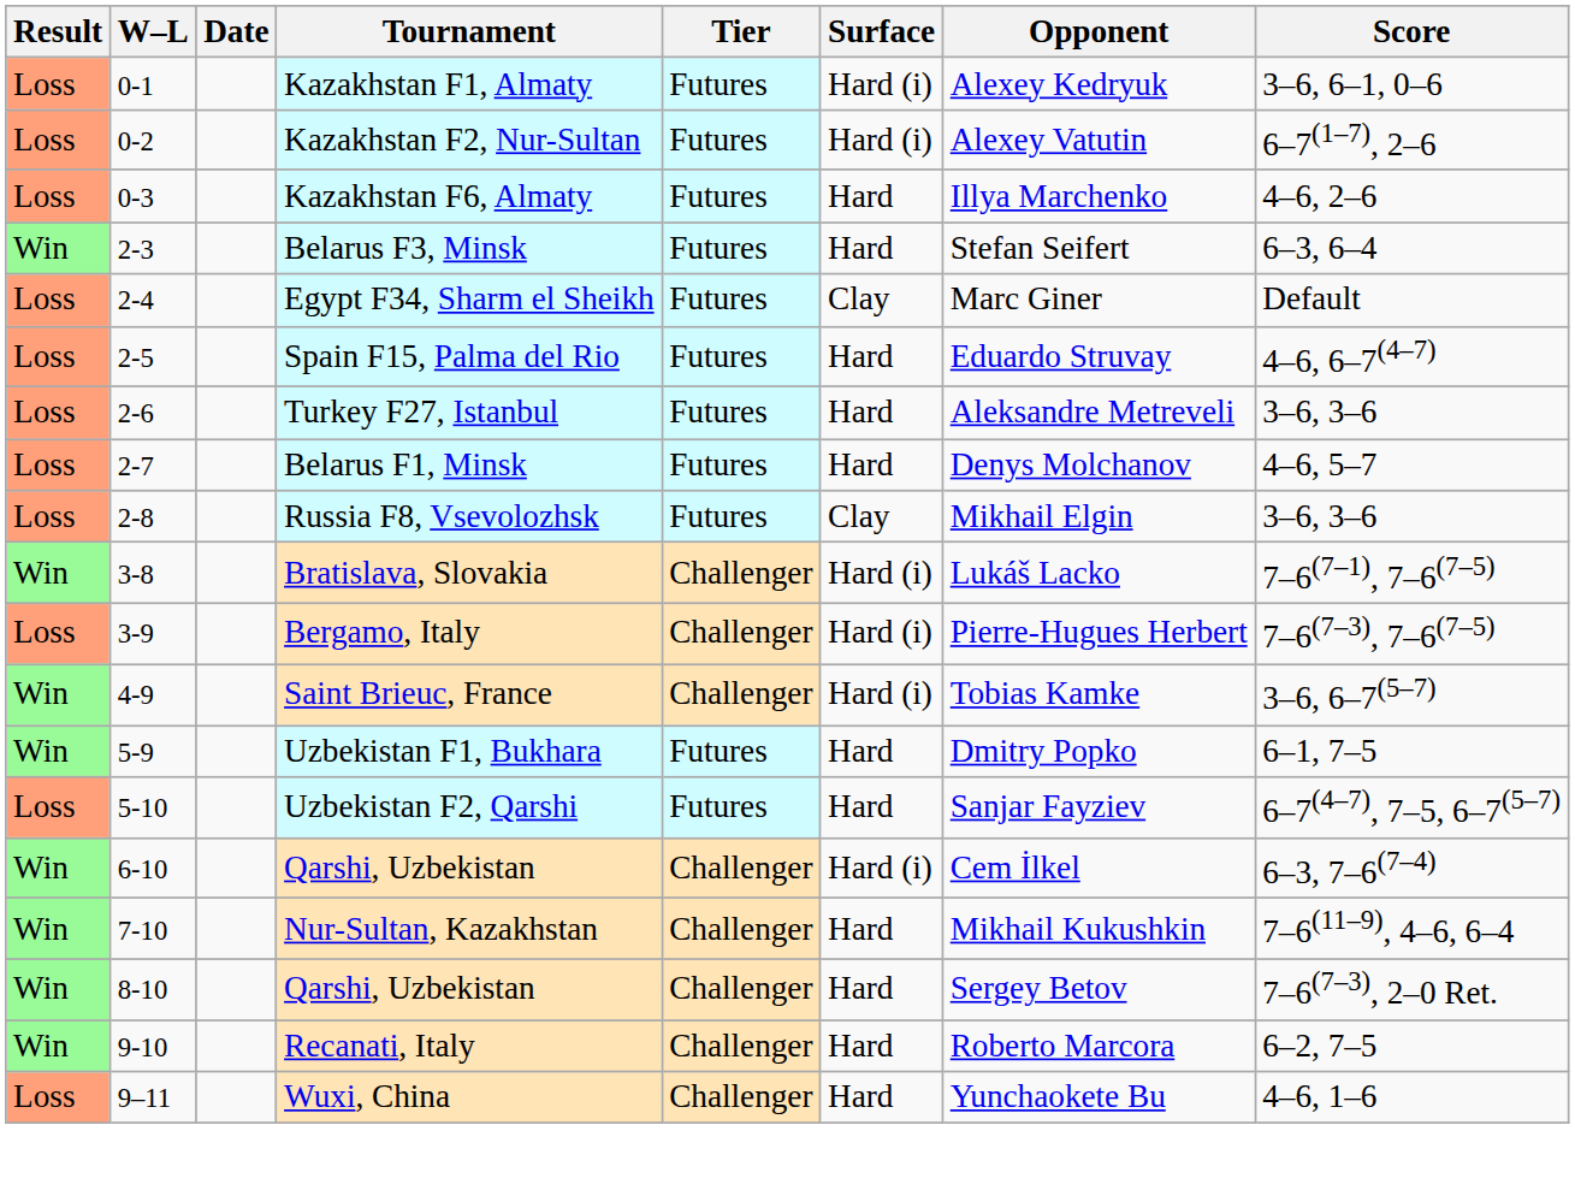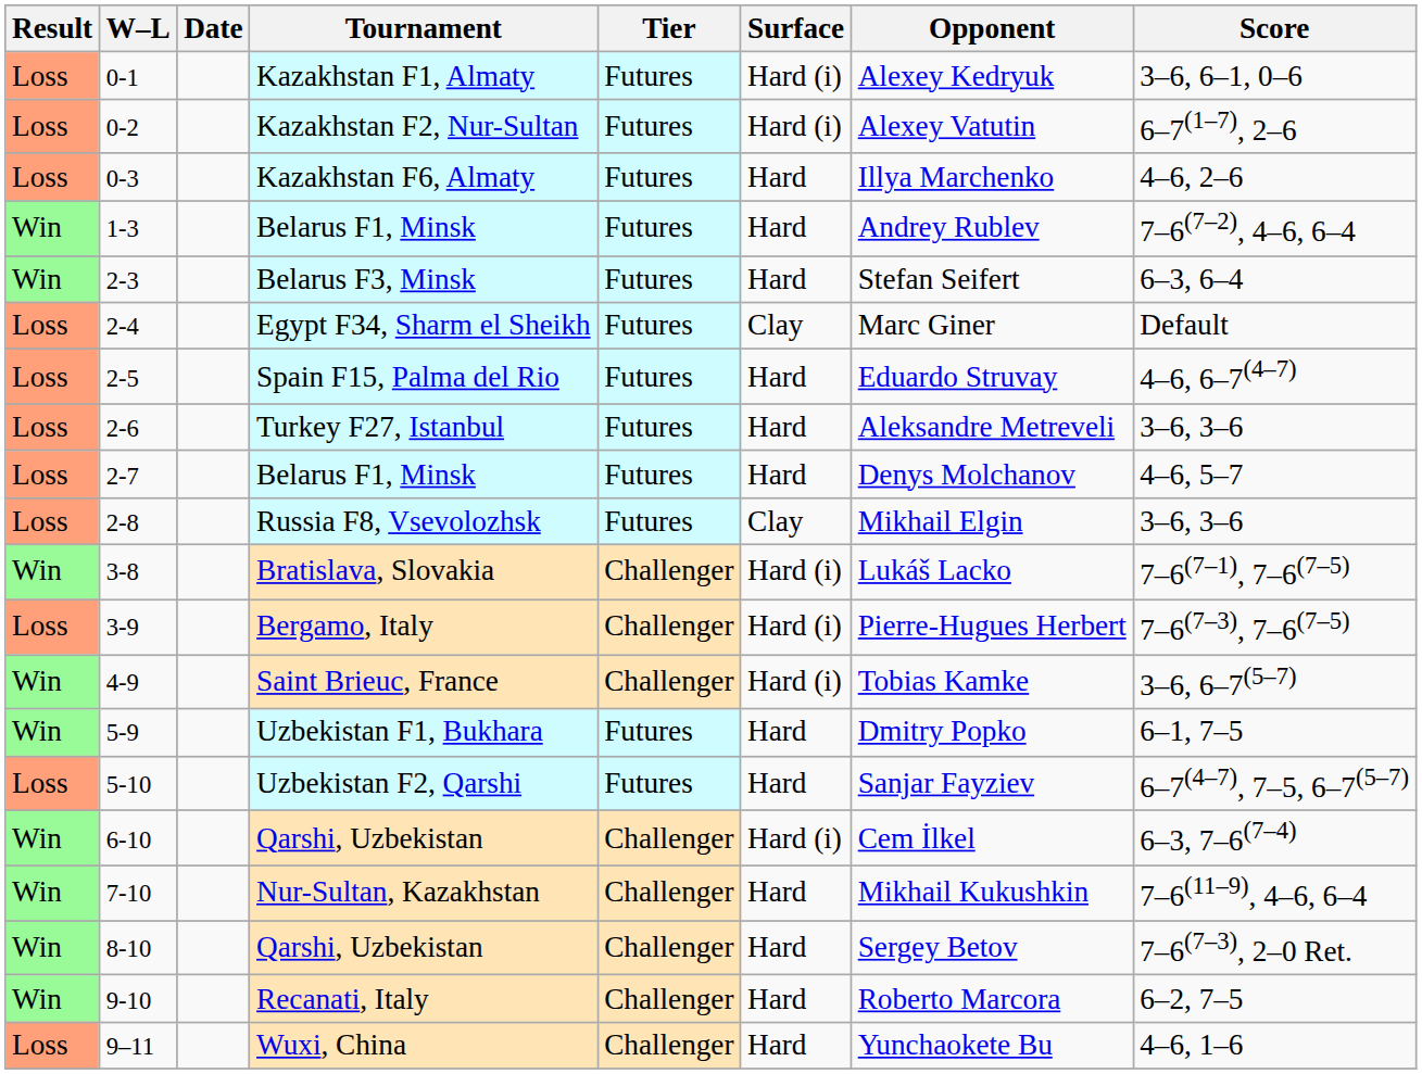+ row: Win | 1-3 | Belarus F1, Minsk | Futures | Hard | Andrey Rublev | 7–6(7–2), 4–6, 6–4
